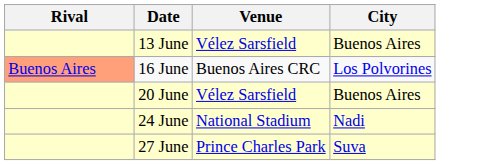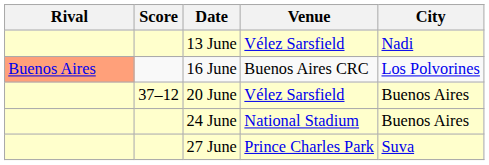+ column: Score | 37–12
13 June | City: Buenos Aires -> Nadi
24 June | City: Nadi -> Buenos Aires
